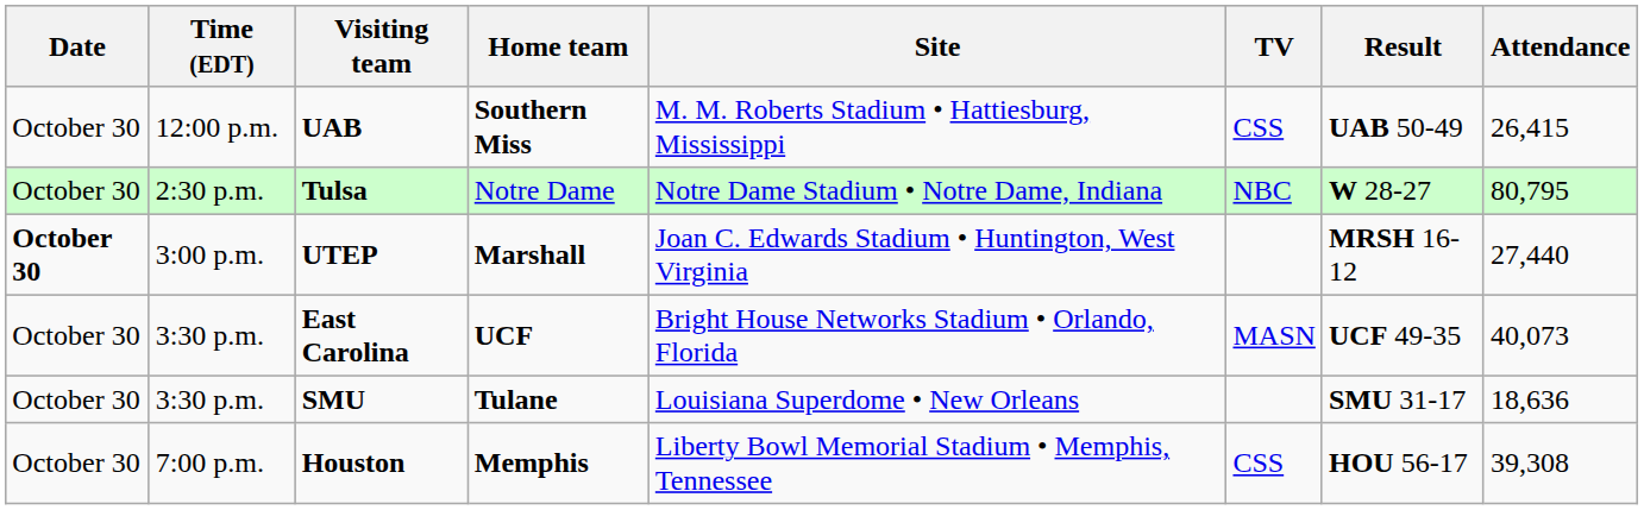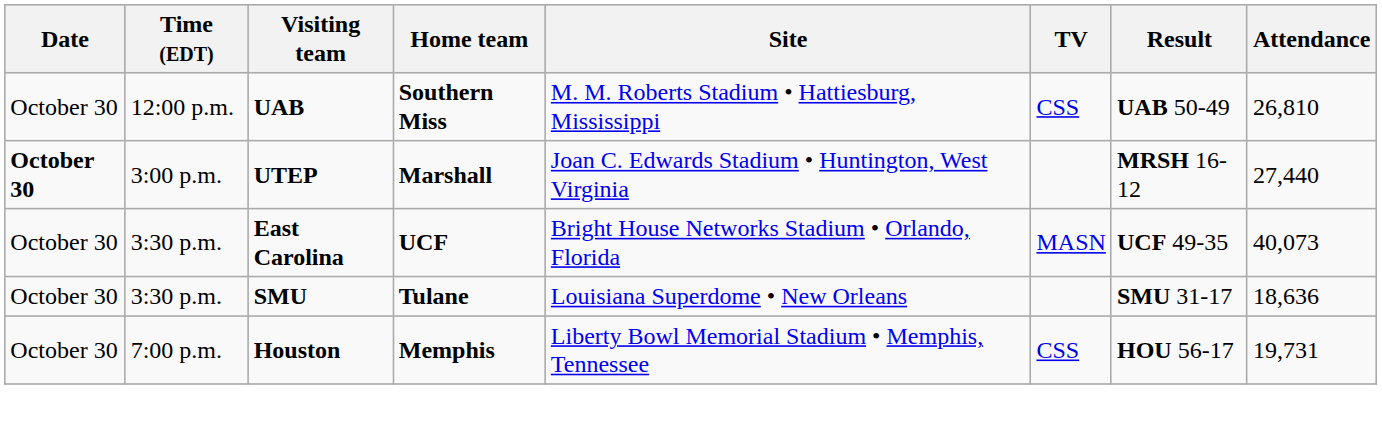UAB | Attendance: 26,415 -> 26,810
- row: October 30 | 2:30 p.m. | Tulsa | Notre Dame | Notre Dame Stadium • Notre Dame, Indiana | NBC | W 28-27 | 80,795
Houston | Attendance: 39,308 -> 19,731
